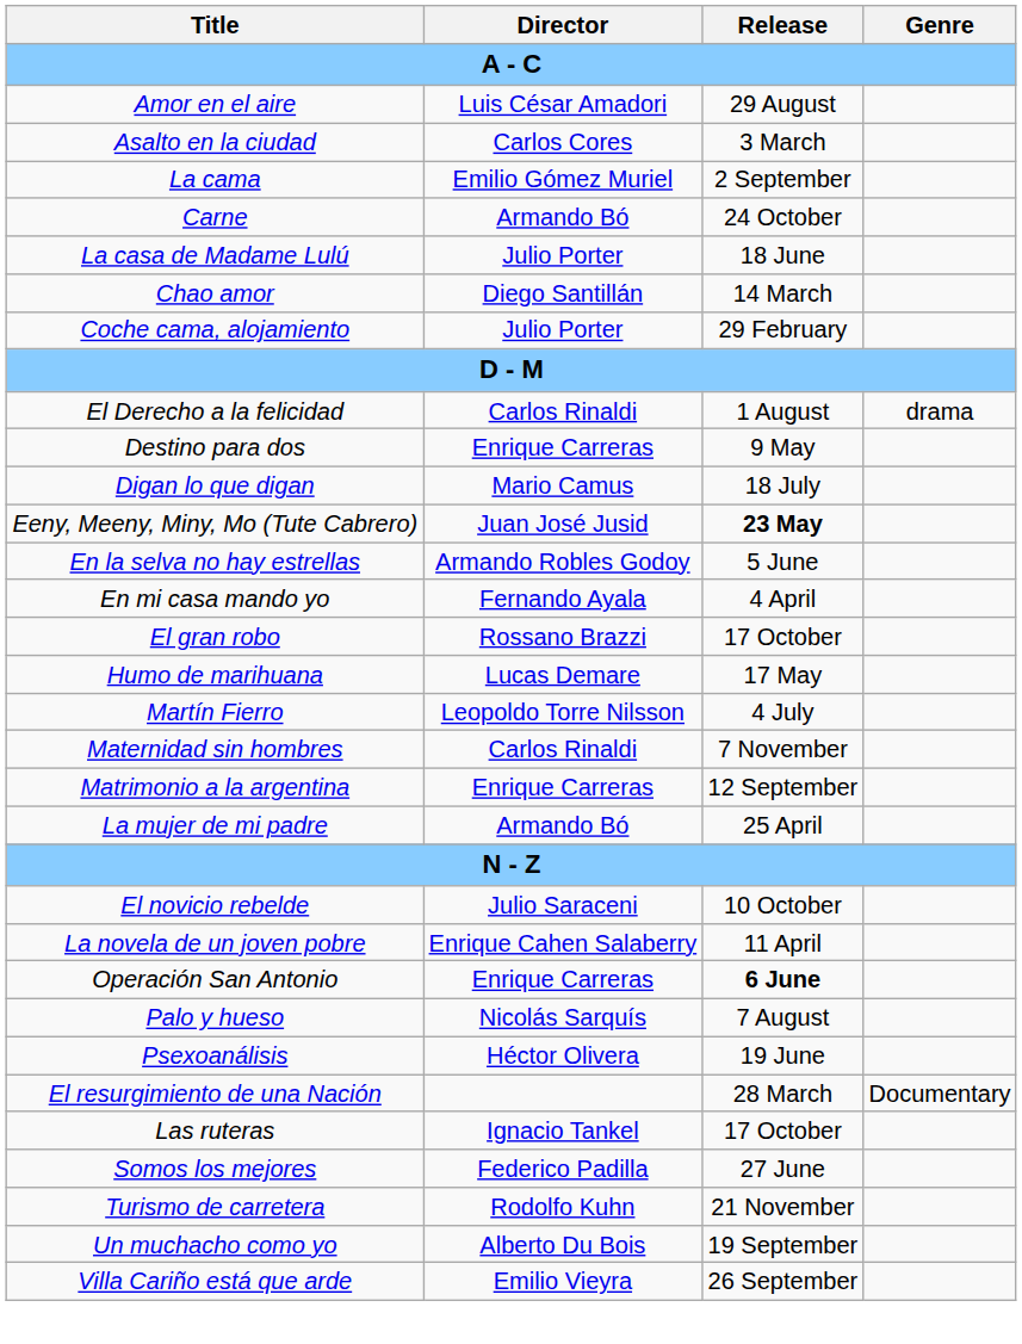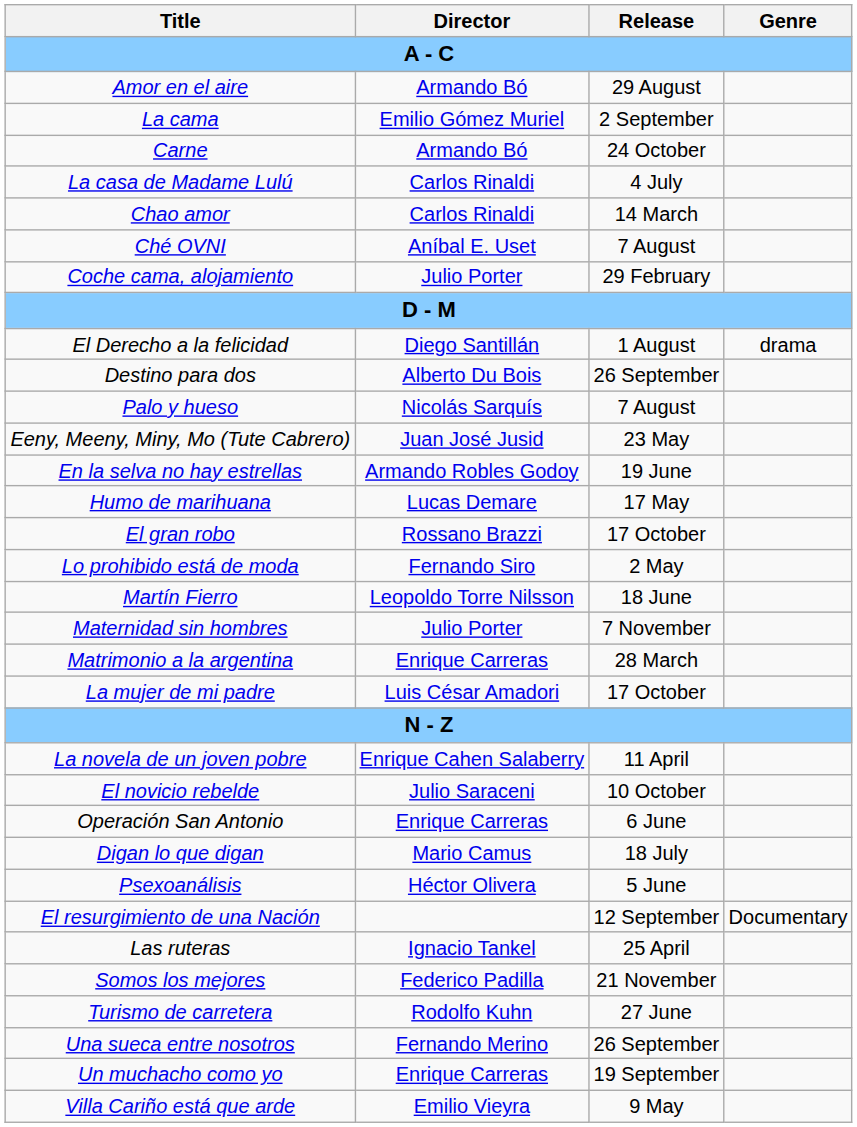Amor en el aire | Director: Luis César Amadori -> Armando Bó
- row: Asalto en la ciudad | Carlos Cores | 3 March
La casa de Madame Lulú | Director: Julio Porter -> Carlos Rinaldi
La casa de Madame Lulú | Release: 18 June -> 4 July
Chao amor | Director: Diego Santillán -> Carlos Rinaldi
+ row: Ché OVNI | Aníbal E. Uset | 7 August
El Derecho a la felicidad | Director: Carlos Rinaldi -> Diego Santillán
Destino para dos | Director: Enrique Carreras -> Alberto Du Bois
Destino para dos | Release: 9 May -> 26 September
rows swapped: Digan lo que digan <-> Palo y hueso
Eeny, Meeny, Miny, Mo (Tute Cabrero) | Release: bold -> normal
En la selva no hay estrellas | Release: 5 June -> 19 June
- row: En mi casa mando yo | Fernando Ayala | 4 April
rows swapped: El gran robo <-> Humo de marihuana
+ row: Lo prohibido está de moda | Fernando Siro | 2 May
Martín Fierro | Release: 4 July -> 18 June
Maternidad sin hombres | Director: Carlos Rinaldi -> Julio Porter
Matrimonio a la argentina | Release: 12 September -> 28 March
La mujer de mi padre | Director: Armando Bó -> Luis César Amadori
La mujer de mi padre | Release: 25 April -> 17 October
rows swapped: La novela de un joven pobre <-> El novicio rebelde
Operación San Antonio | Release: bold -> normal
Psexoanálisis | Release: 19 June -> 5 June
El resurgimiento de una Nación | Release: 28 March -> 12 September
Las ruteras | Release: 17 October -> 25 April
Somos los mejores | Release: 27 June -> 21 November
Turismo de carretera | Release: 21 November -> 27 June
+ row: Una sueca entre nosotros | Fernando Merino | 26 September
Un muchacho como yo | Director: Alberto Du Bois -> Enrique Carreras
Villa Cariño está que arde | Release: 26 September -> 9 May
